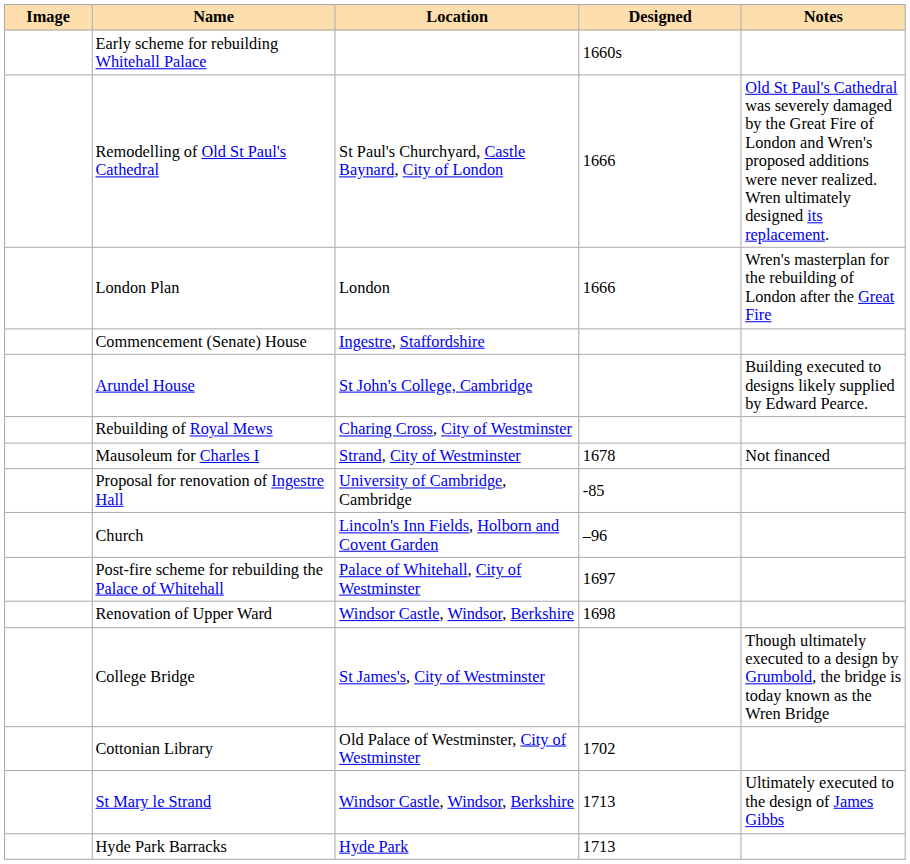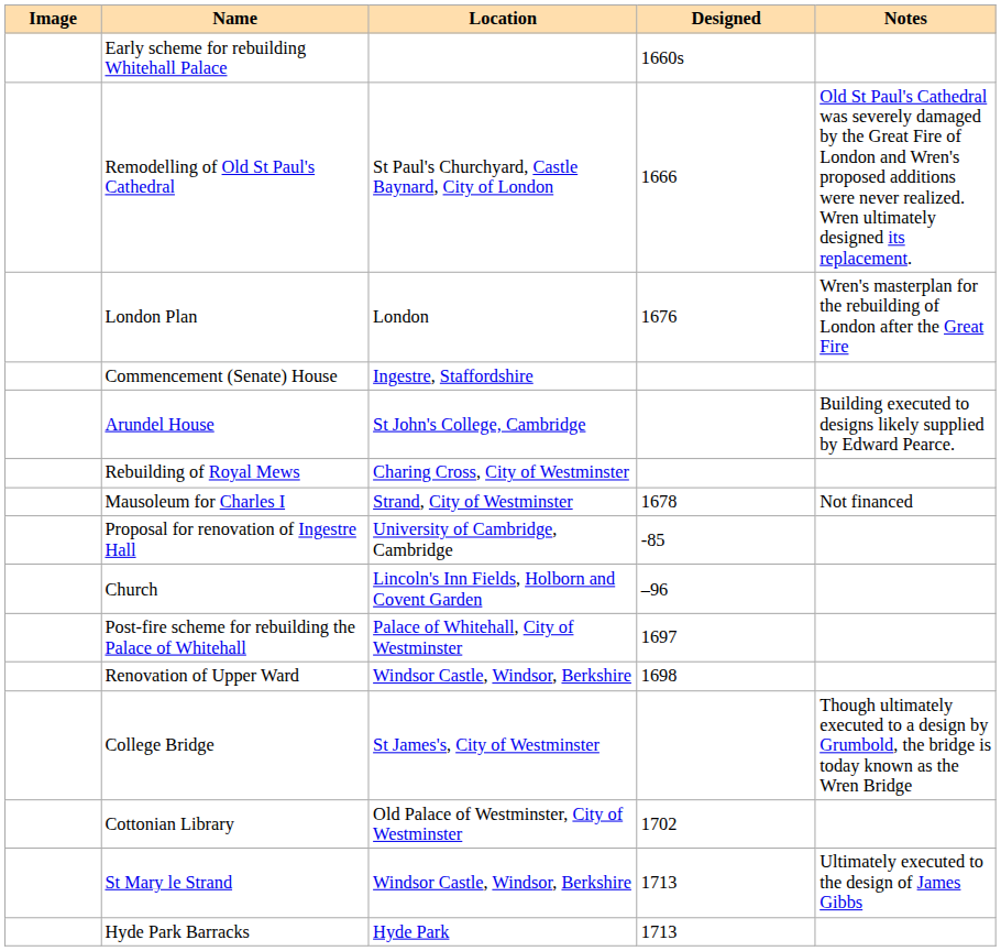London Plan | Designed: 1666 -> 1676
